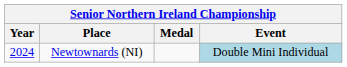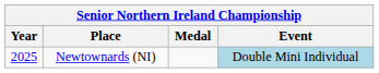Newtownards (NI) | Year: 2024 -> 2025
